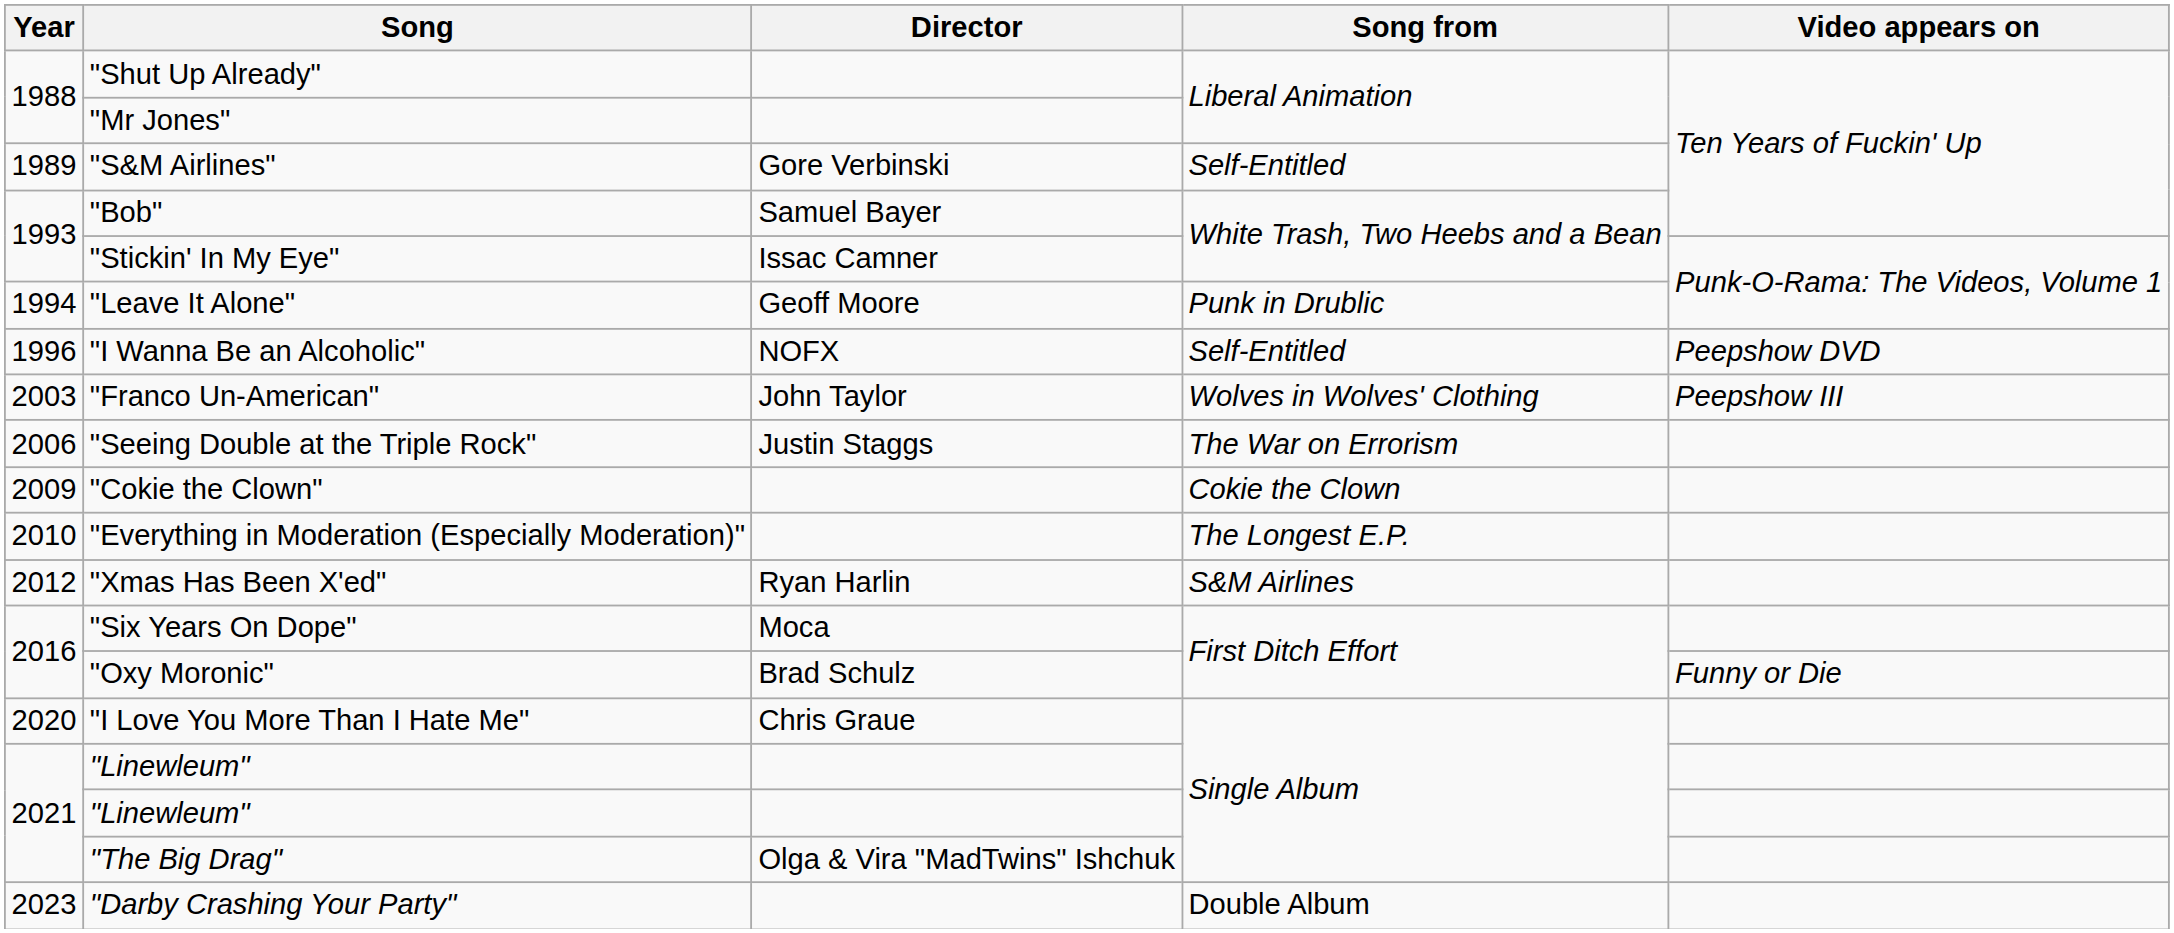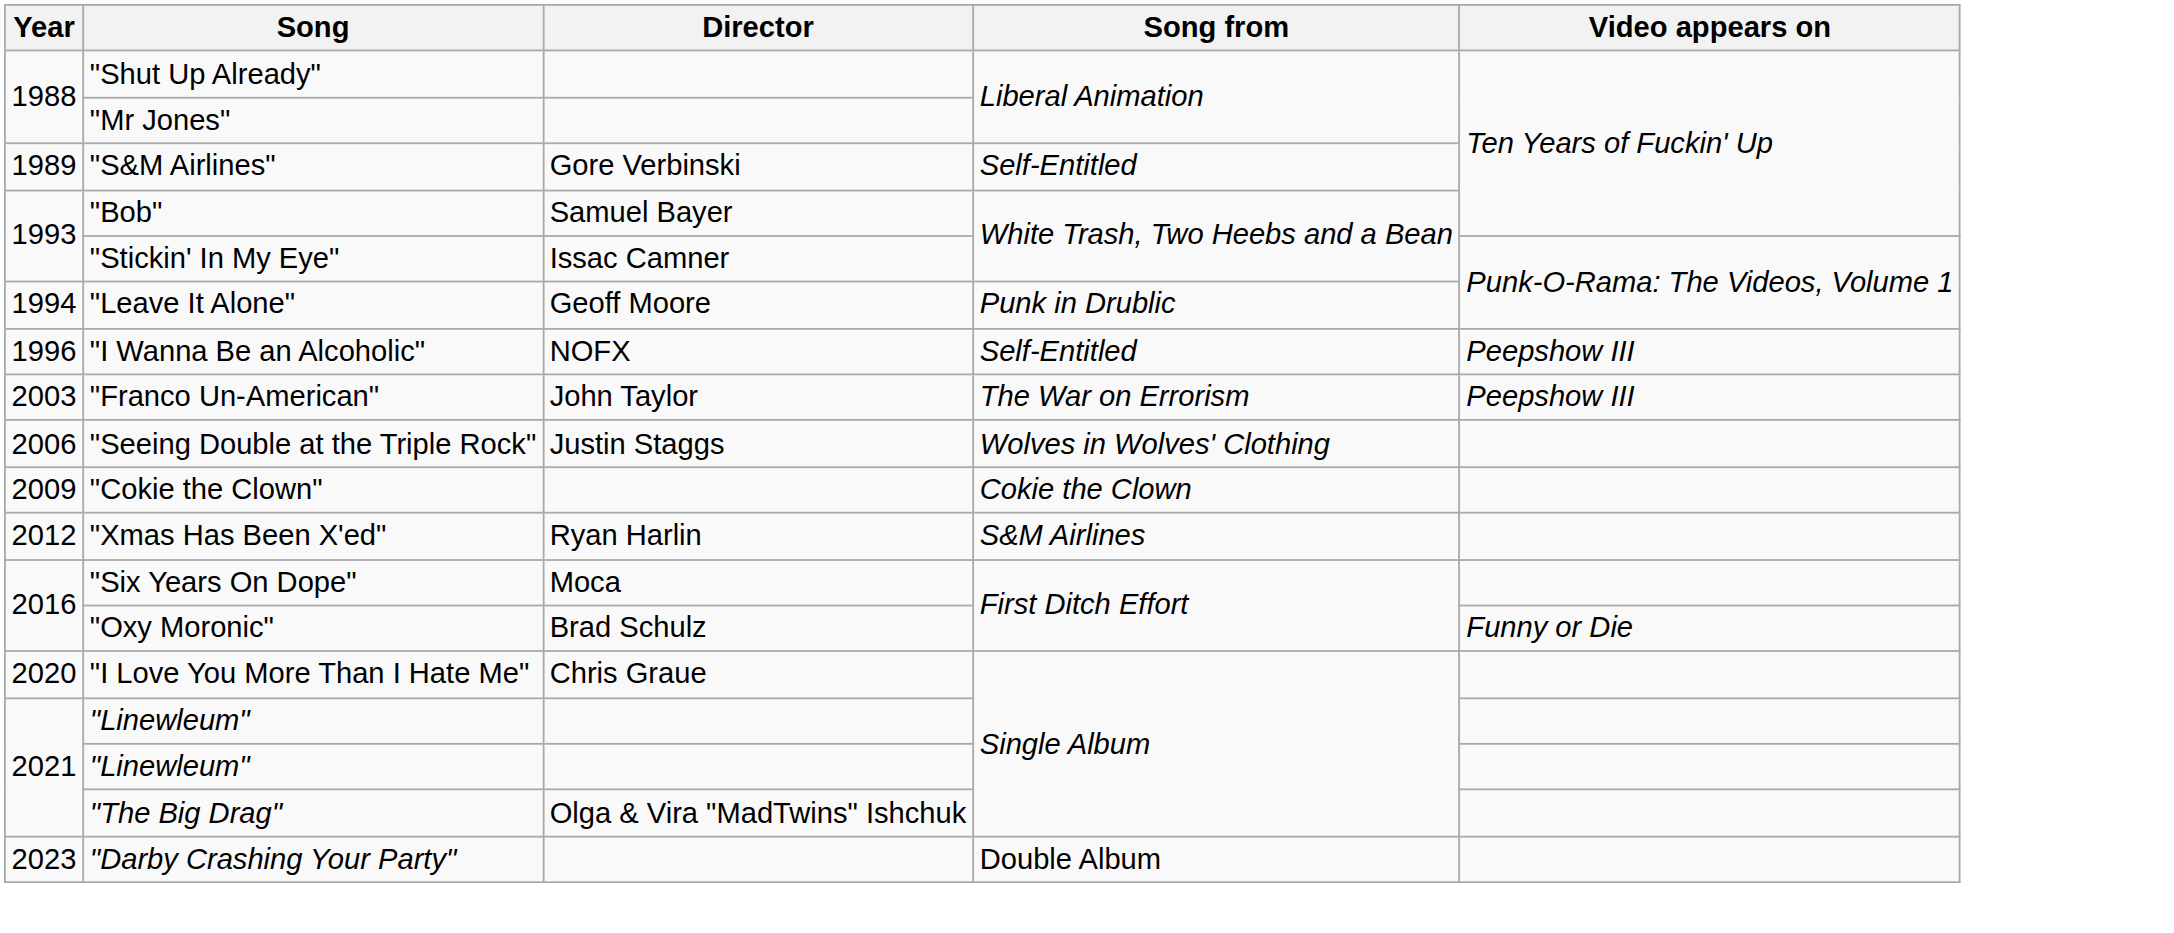"I Wanna Be an Alcoholic" | Video appears on: Peepshow DVD -> Peepshow III
"Franco Un-American" | Song from: Wolves in Wolves' Clothing -> The War on Errorism
"Seeing Double at the Triple Rock" | Song from: The War on Errorism -> Wolves in Wolves' Clothing
- row: 2010 | "Everything in Moderation (Especially Moderation)" | The Longest E.P.
